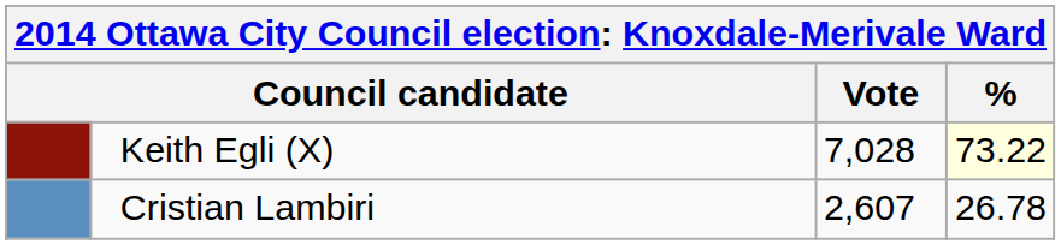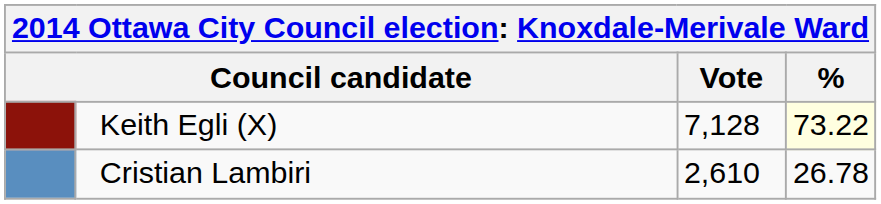Keith Egli (X) | Vote: 7,028 -> 7,128
Cristian Lambiri | Vote: 2,607 -> 2,610
